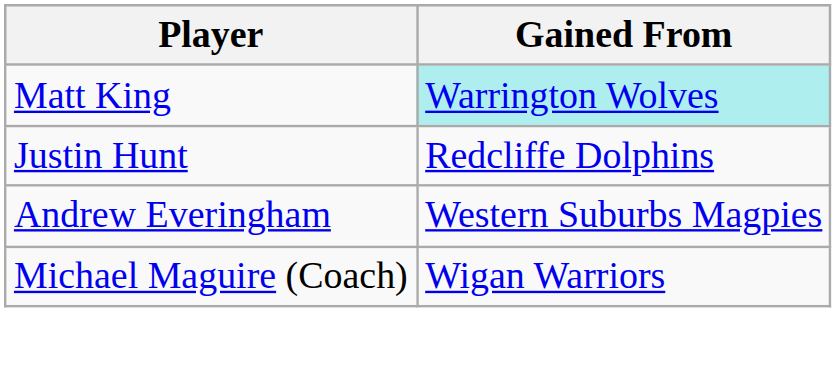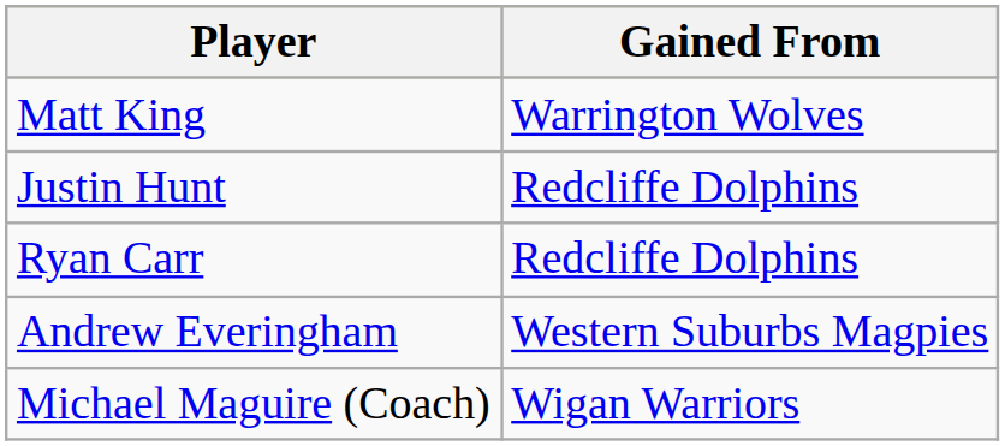Matt King | Gained From: paleturquoise background -> no background
+ row: Ryan Carr | Redcliffe Dolphins
